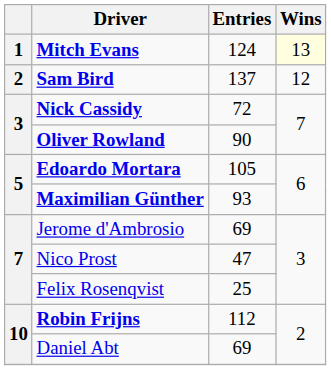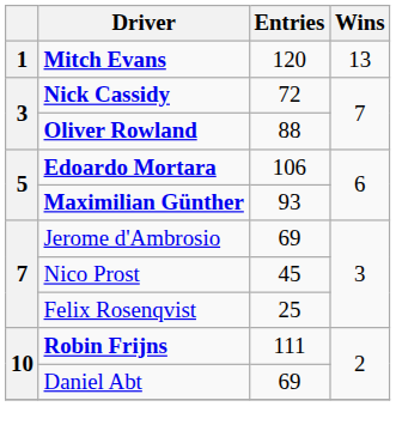Mitch Evans | Entries: 124 -> 120
Mitch Evans | Wins: lightyellow background -> no background
- row: 2 | Sam Bird | 137 | 12
Oliver Rowland | Entries: 90 -> 88
Edoardo Mortara | Entries: 105 -> 106
Nico Prost | Entries: 47 -> 45
Robin Frijns | Entries: 112 -> 111
